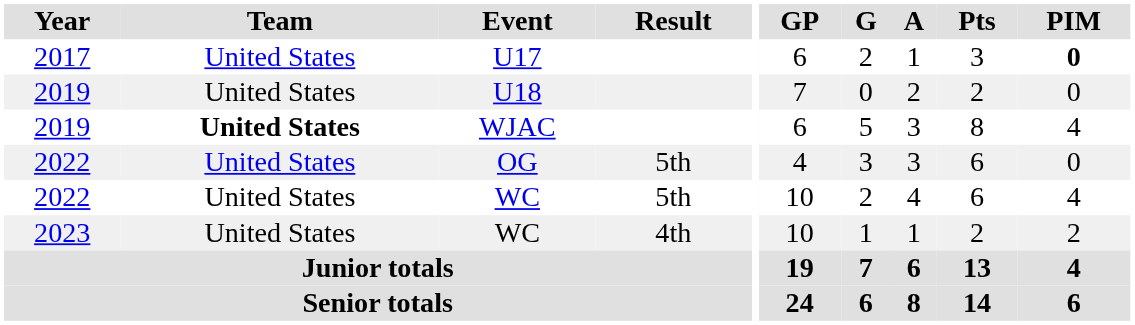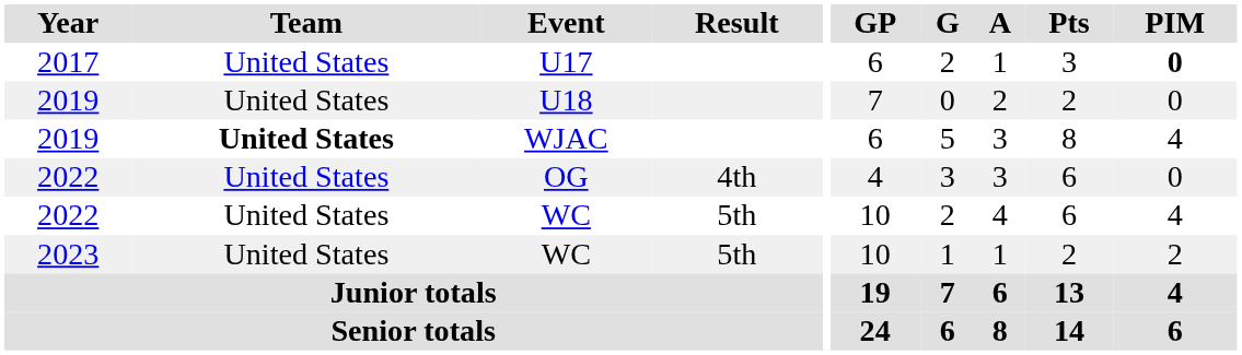OG | Result: 5th -> 4th
2023 / WC | Result: 4th -> 5th
